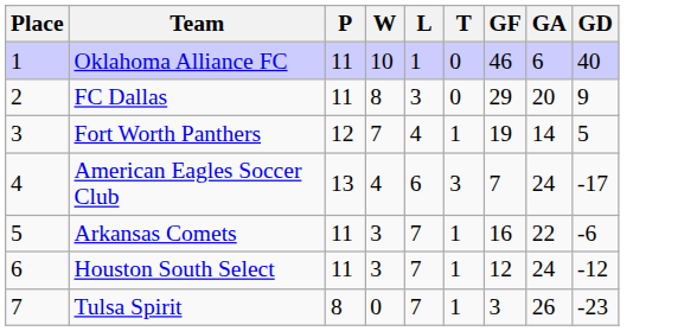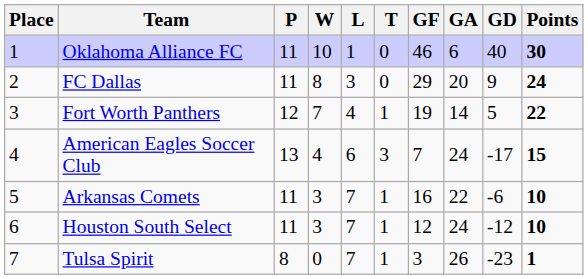+ column: Points | 30 | 24 | 22 | 15 | 10 | 10 | 1
